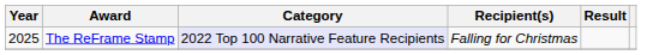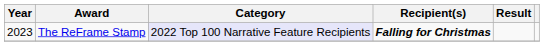The ReFrame Stamp | Year: 2025 -> 2023
The ReFrame Stamp | Recipient(s): normal -> bold
